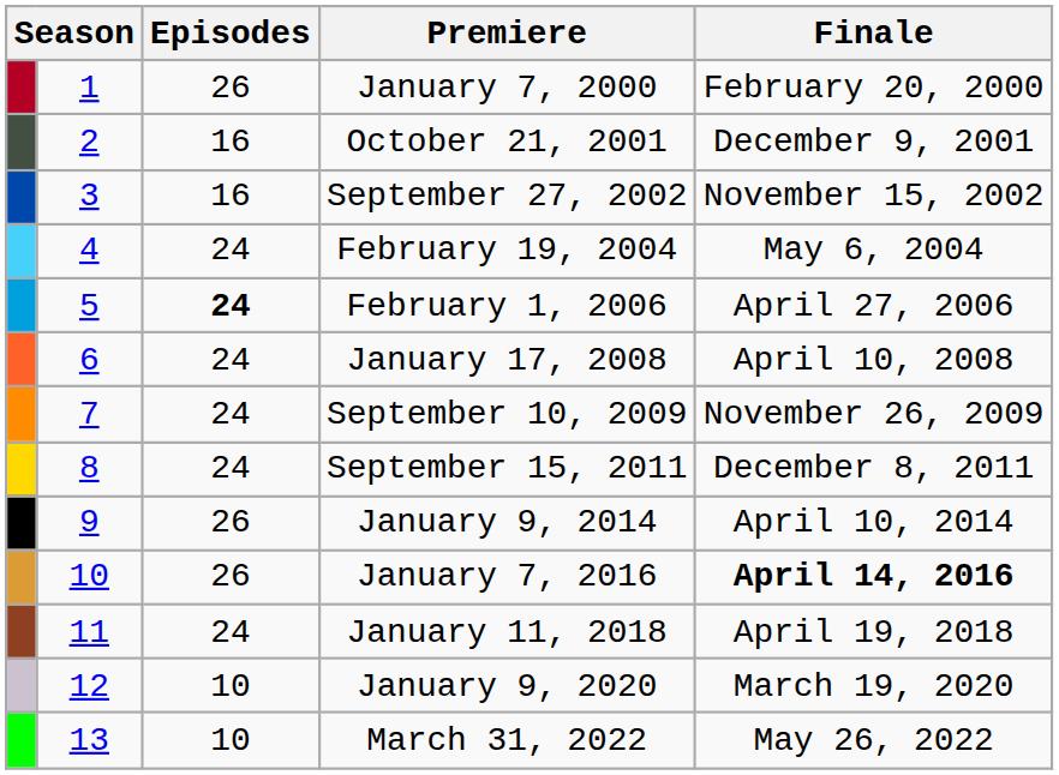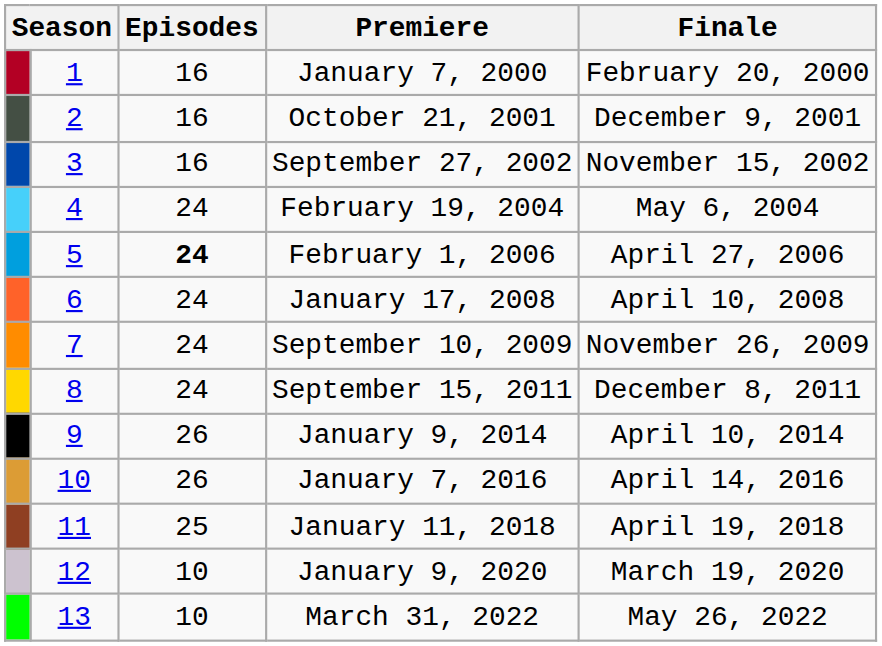January 7, 2000 | Episodes: 26 -> 16
January 7, 2016 | Finale: bold -> normal
January 11, 2018 | Episodes: 24 -> 25
